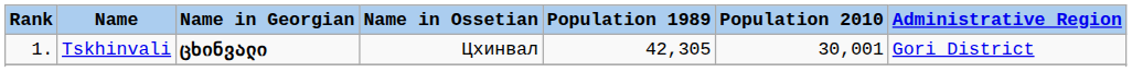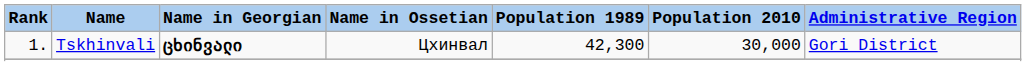Tskhinvali | Population 1989: 42,305 -> 42,300
Tskhinvali | Population 2010: 30,001 -> 30,000
